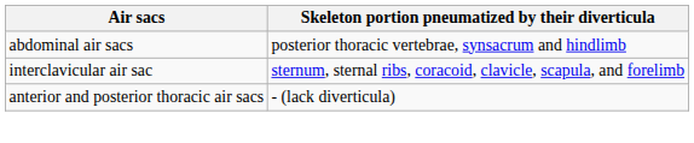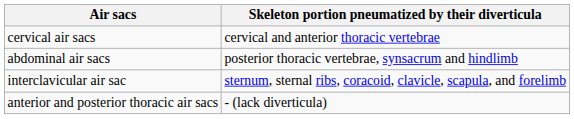+ row: cervical air sacs | cervical and anterior thoracic vertebrae
